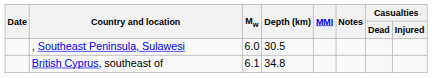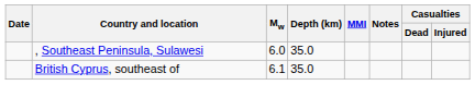, Southeast Peninsula, Sulawesi | Depth (km): 30.5 -> 35.0
British Cyprus, southeast of | Depth (km): 34.8 -> 35.0
